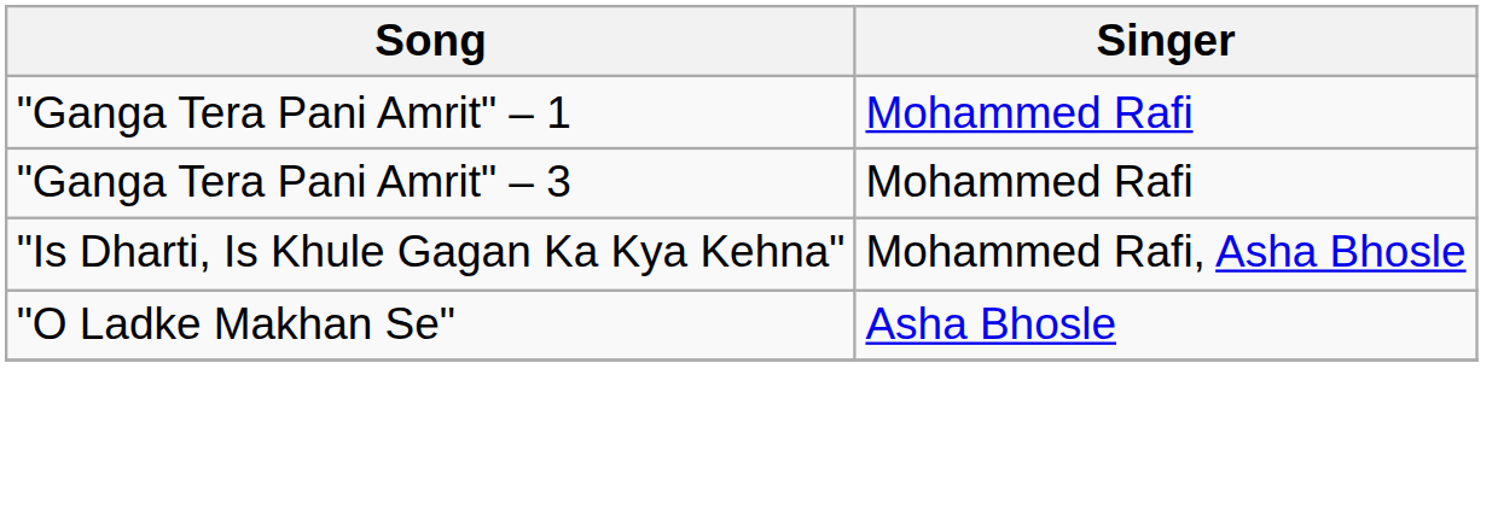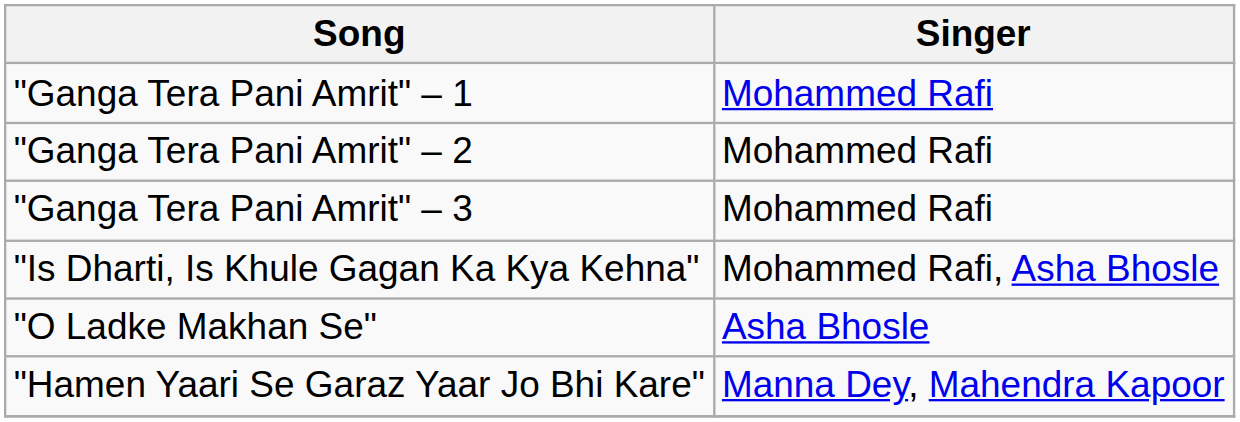+ row: "Ganga Tera Pani Amrit" – 2 | Mohammed Rafi
+ row: "Hamen Yaari Se Garaz Yaar Jo Bhi Kare" | Manna Dey, Mahendra Kapoor
